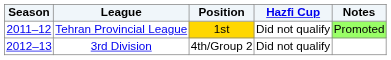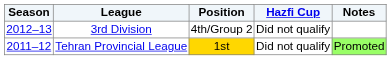rows swapped: Tehran Provincial League <-> 3rd Division
